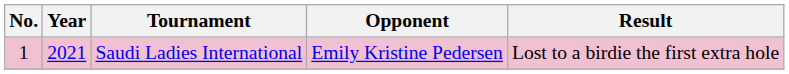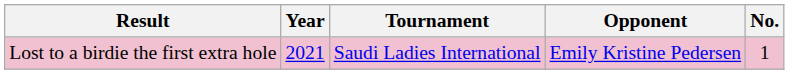columns swapped: No. <-> Result
